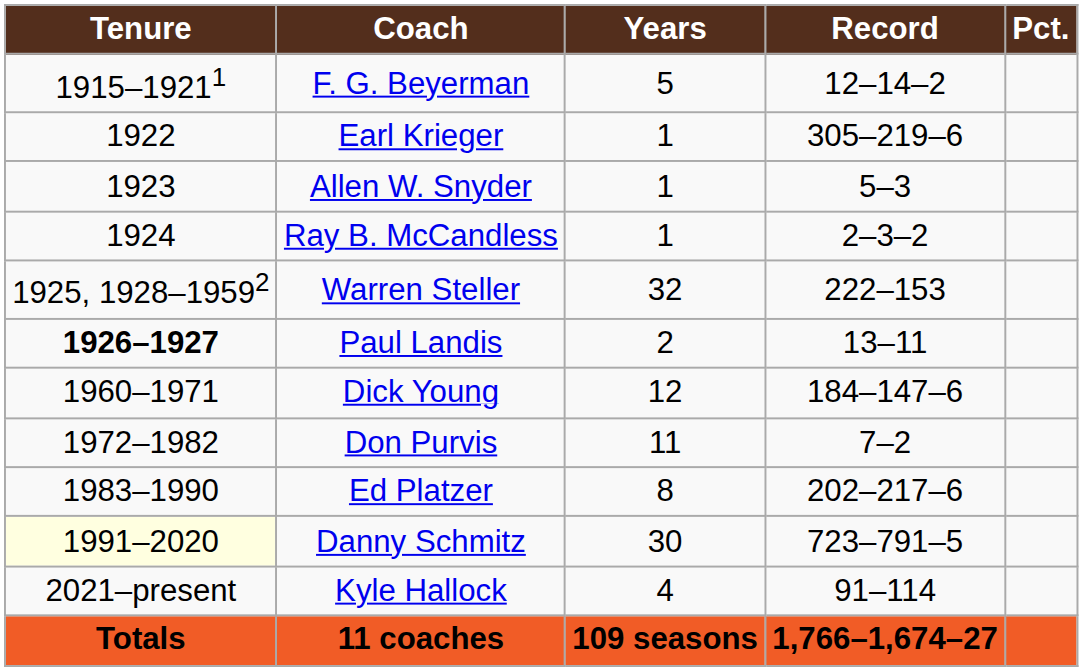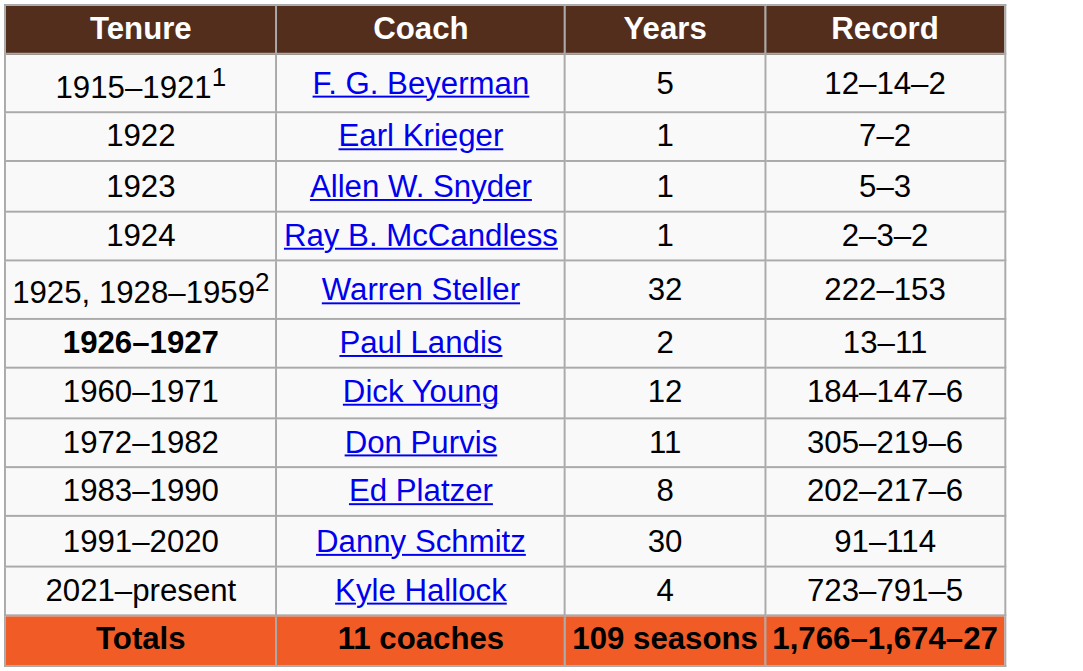- column: Pct.
Earl Krieger | Record: 305–219–6 -> 7–2
Don Purvis | Record: 7–2 -> 305–219–6
Danny Schmitz | Tenure: lightyellow background -> no background
Danny Schmitz | Record: 723–791–5 -> 91–114
Kyle Hallock | Record: 91–114 -> 723–791–5
